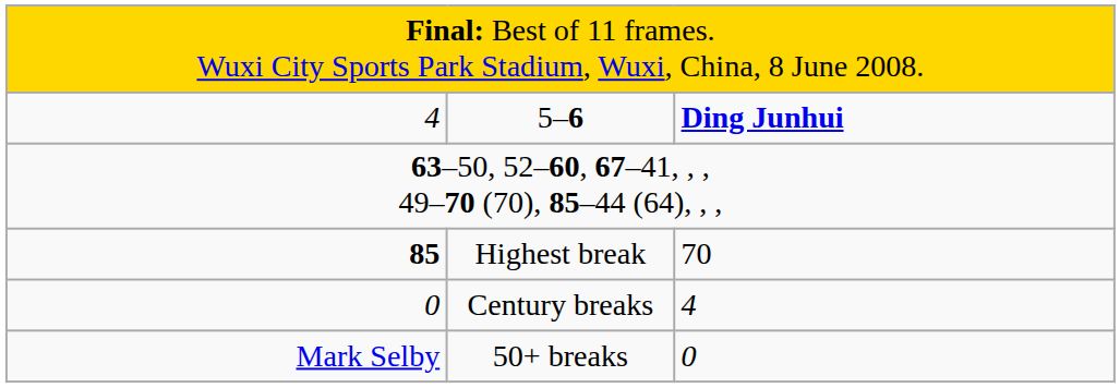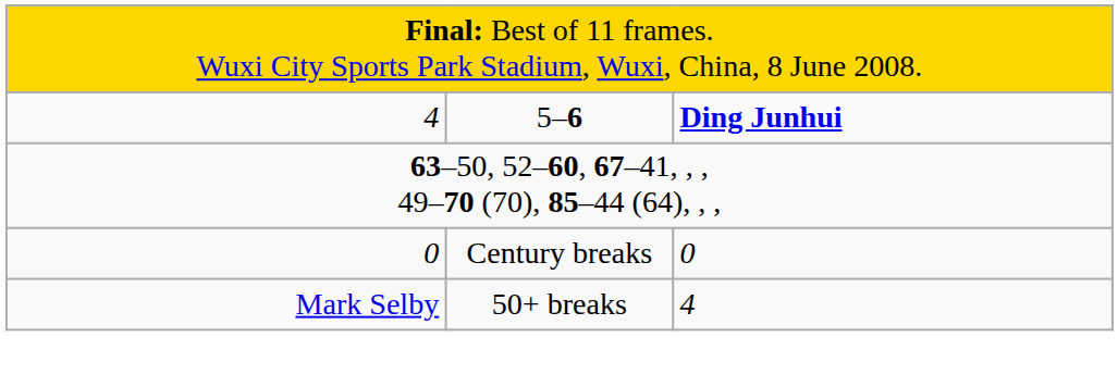- row: 85 | Highest break | 70
Century breaks | column 3: 4 -> 0
50+ breaks | column 3: 0 -> 4
